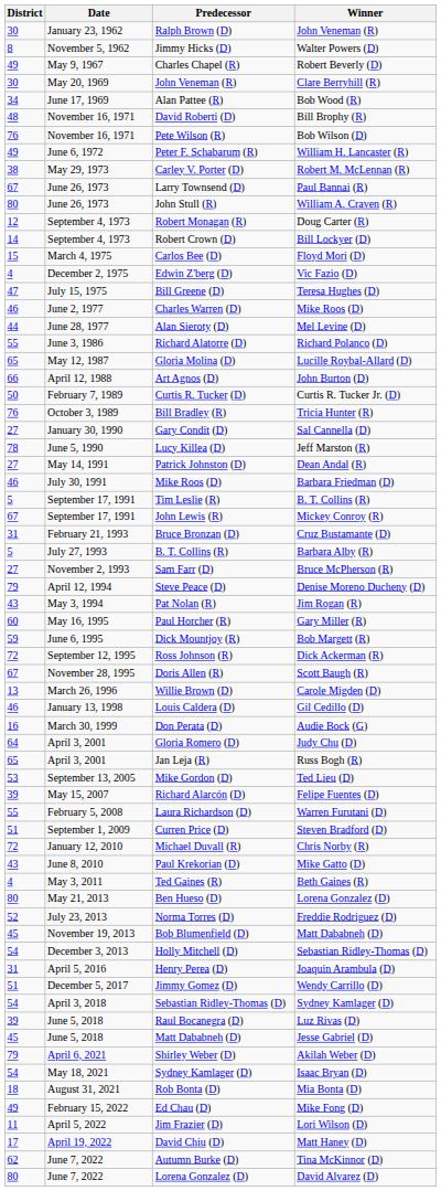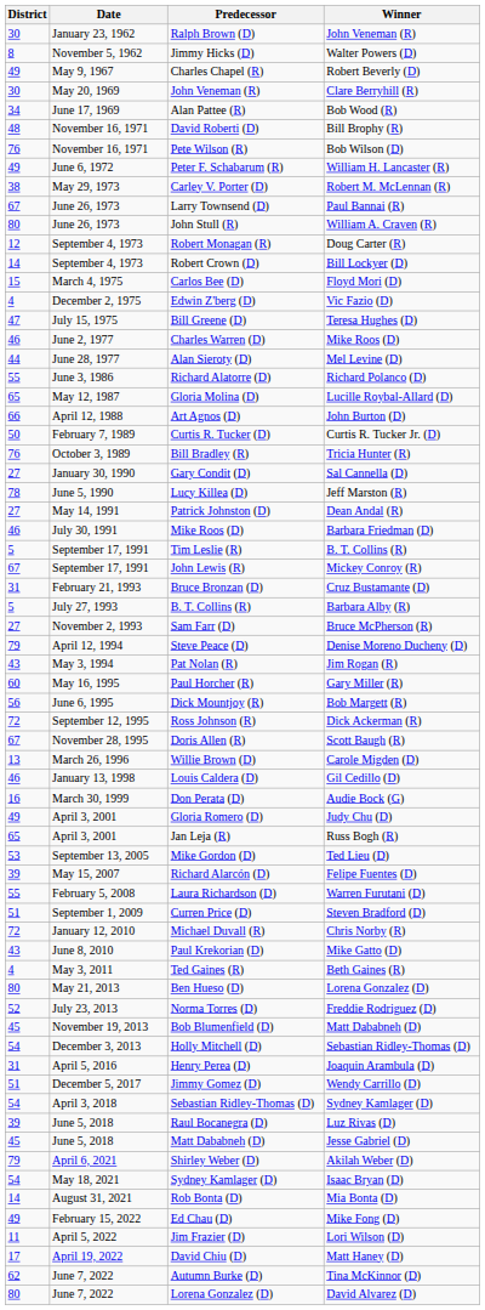Dick Mountjoy (R) | District: 59 -> 56
Gloria Romero (D) | District: 64 -> 49
Rob Bonta (D) | District: 18 -> 14
